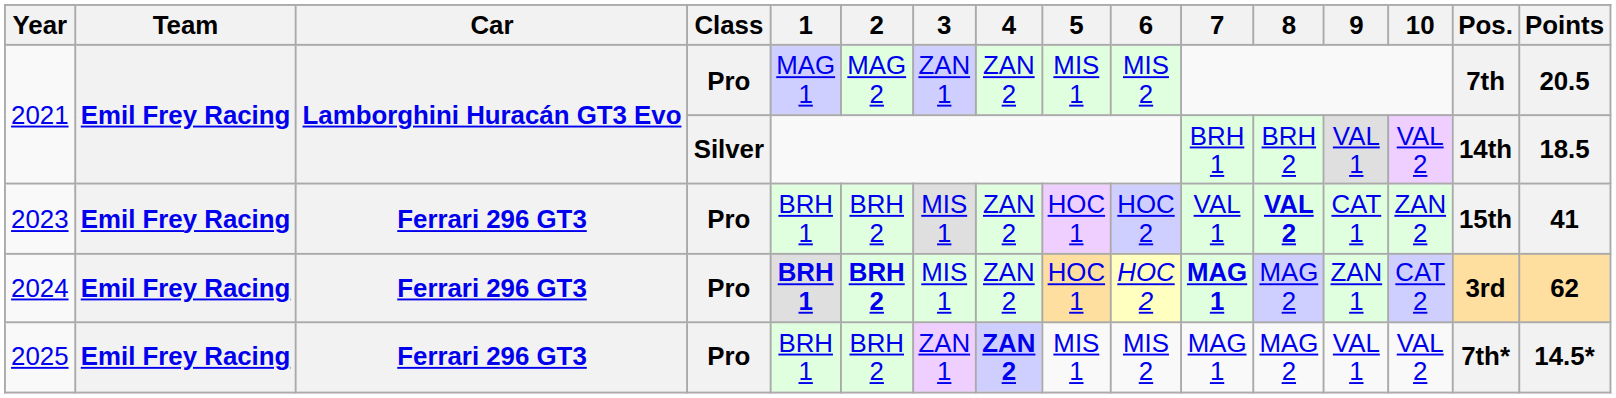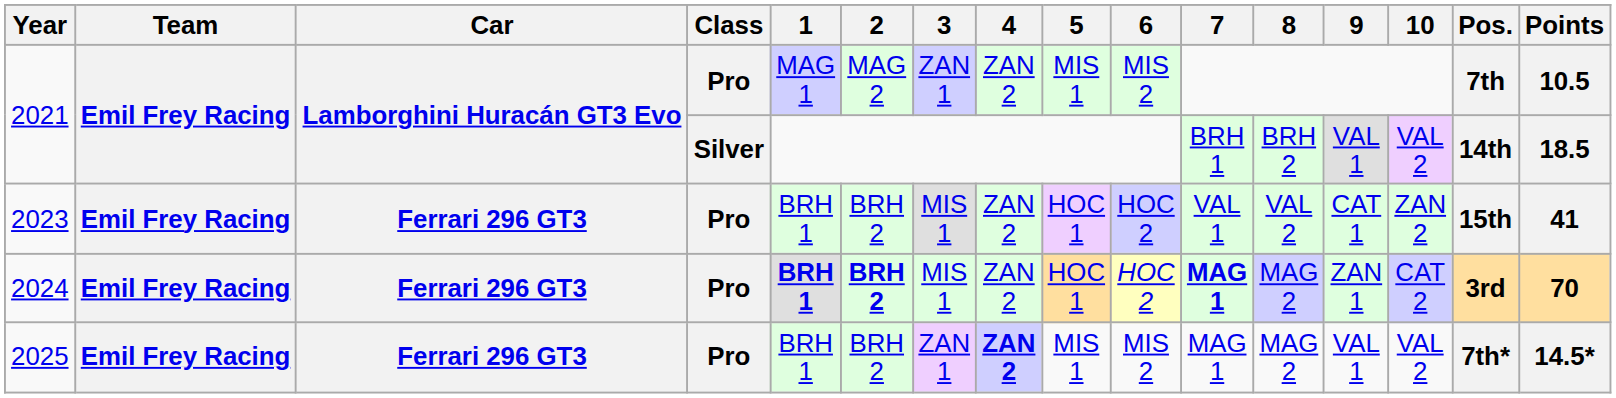2021 / Pro | Points: 20.5 -> 10.5
2023 | 8: bold -> normal
2024 | Points: 62 -> 70
